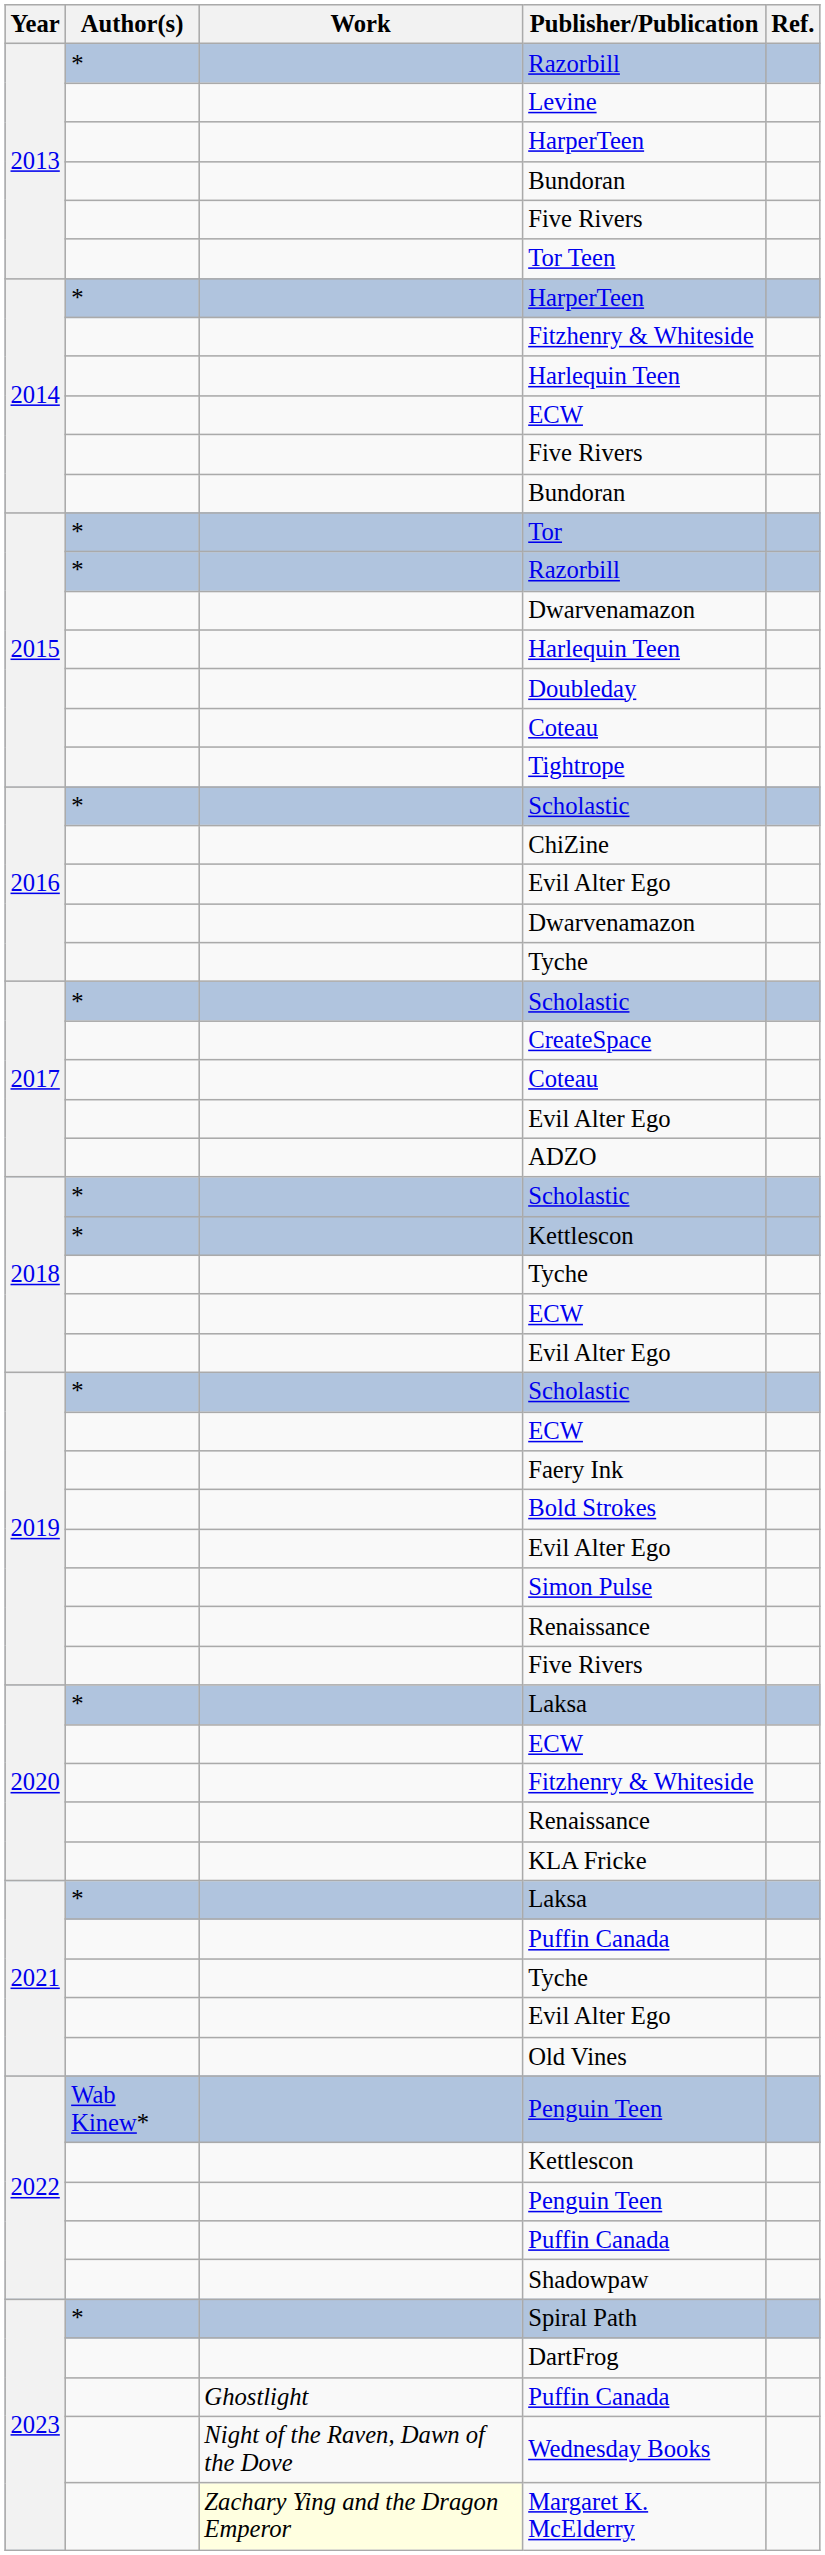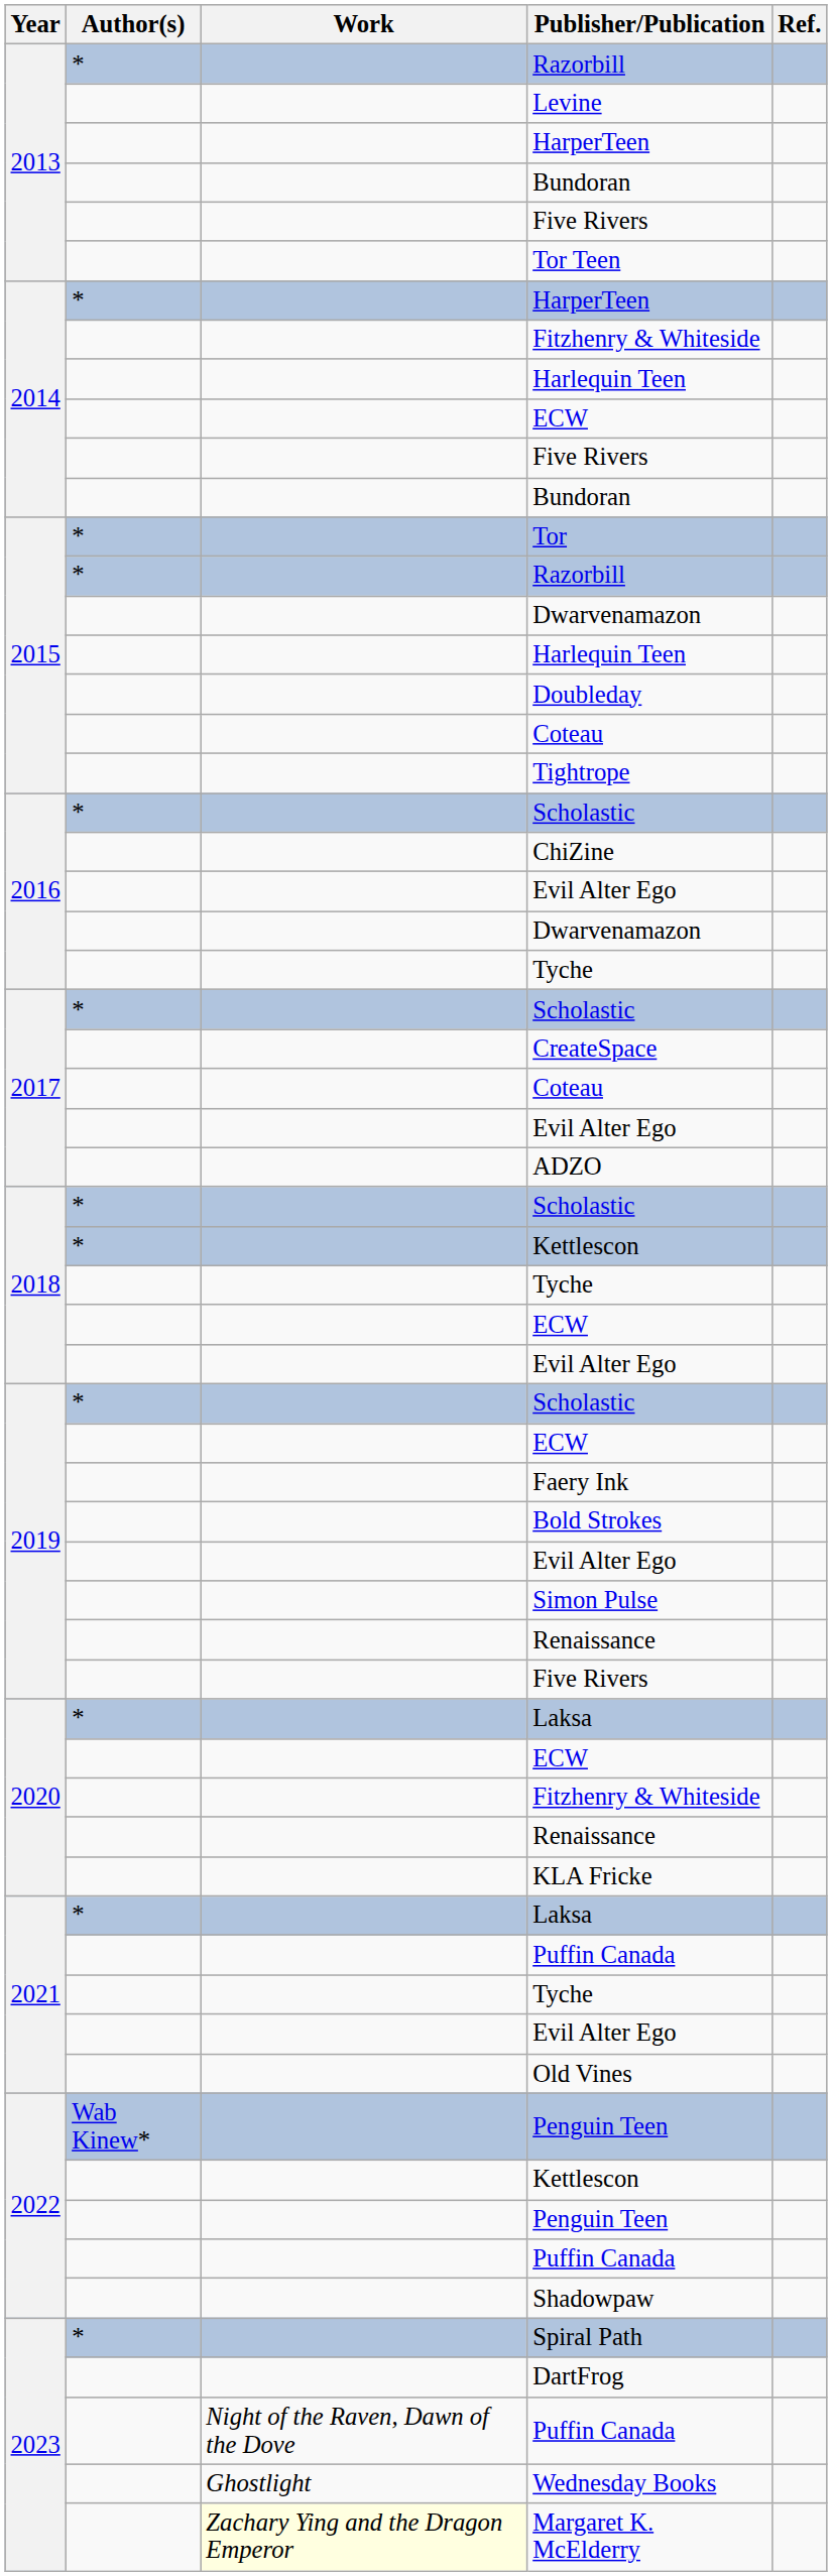2023 / Puffin Canada | Work: Ghostlight -> Night of the Raven, Dawn of the Dove
Wednesday Books | Work: Night of the Raven, Dawn of the Dove -> Ghostlight
